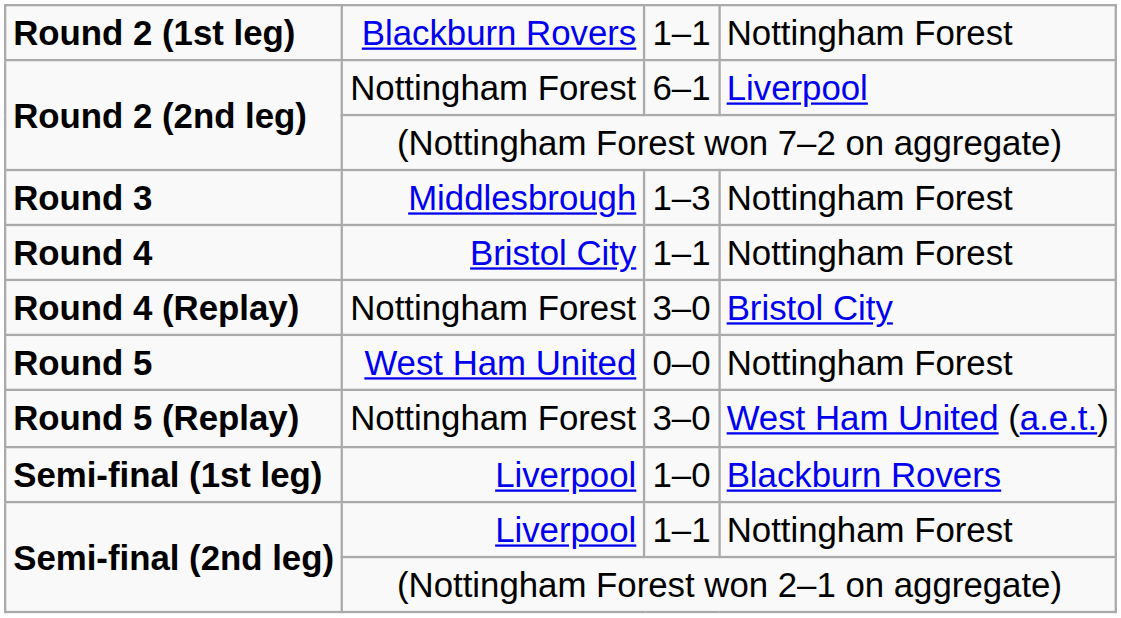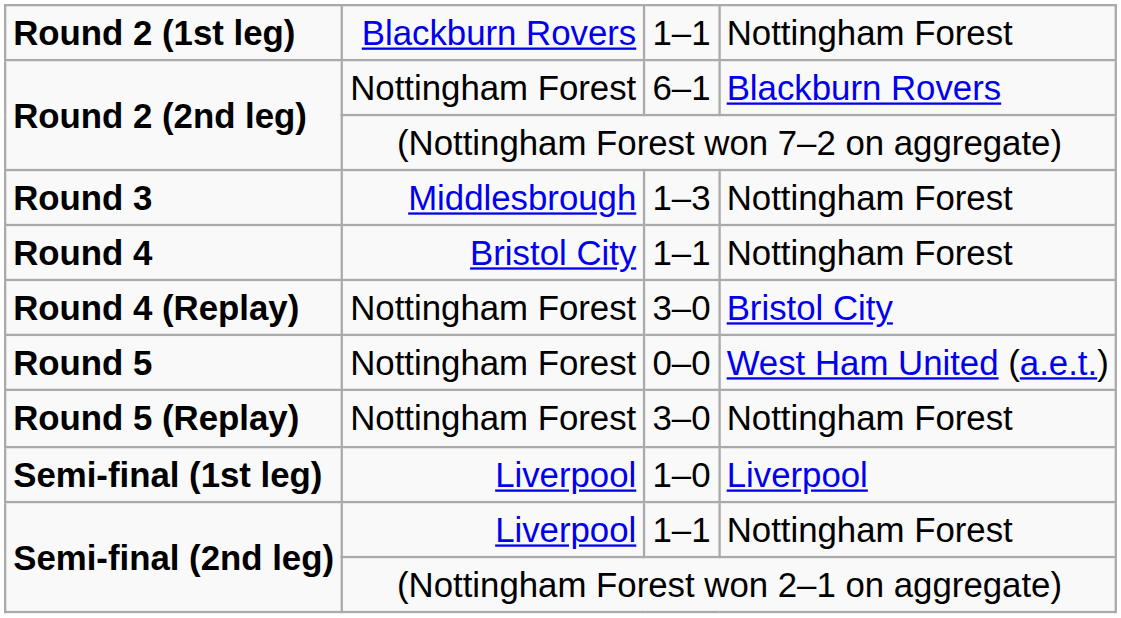Round 2 (2nd leg) / 6–1 | column 4: Liverpool -> Blackburn Rovers
Round 5 | column 2: West Ham United -> Nottingham Forest
Round 5 | column 4: Nottingham Forest -> West Ham United (a.e.t.)
Round 5 (Replay) | column 4: West Ham United (a.e.t.) -> Nottingham Forest
Semi-final (1st leg) | column 4: Blackburn Rovers -> Liverpool
